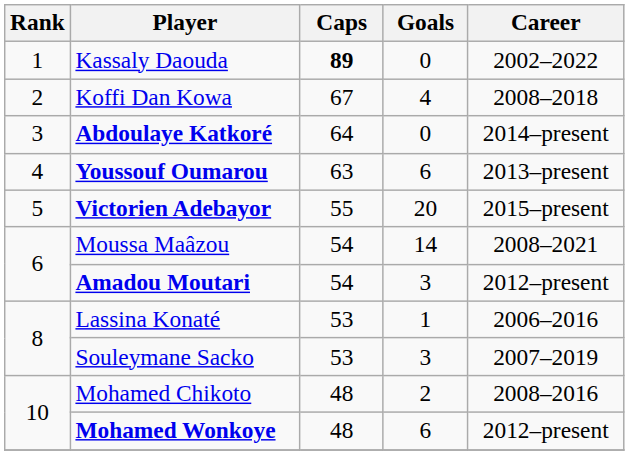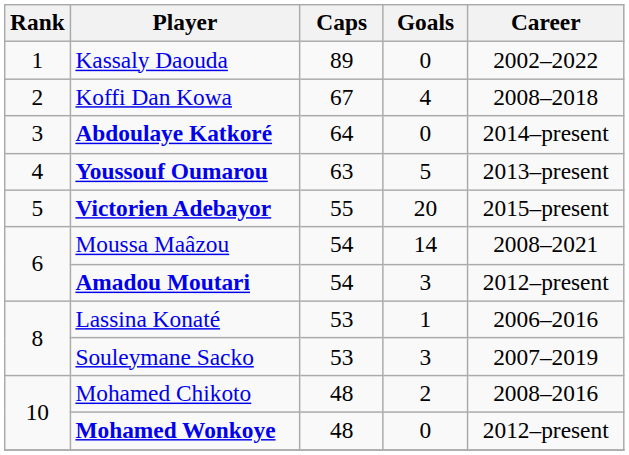Kassaly Daouda | Caps: bold -> normal
Youssouf Oumarou | Goals: 6 -> 5
Mohamed Wonkoye | Goals: 6 -> 0
